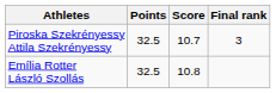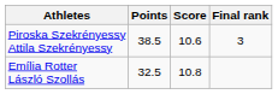Piroska Szekrényessy Attila Szekrényessy | Points: 32.5 -> 38.5
Piroska Szekrényessy Attila Szekrényessy | Score: 10.7 -> 10.6
